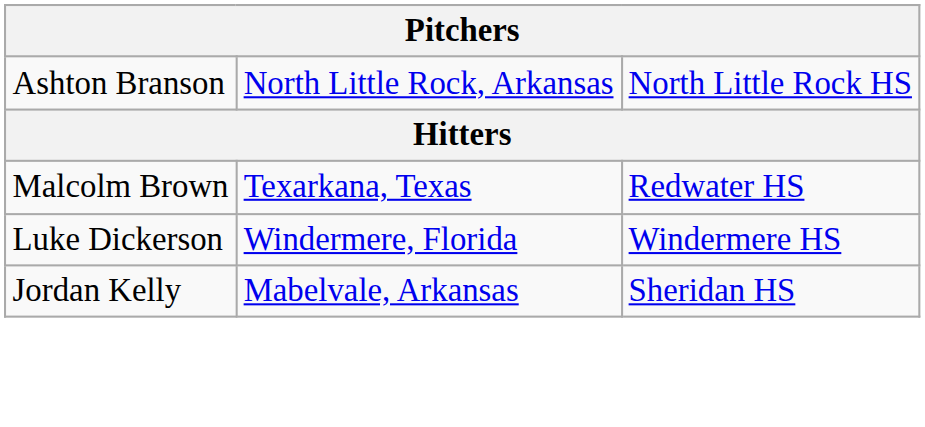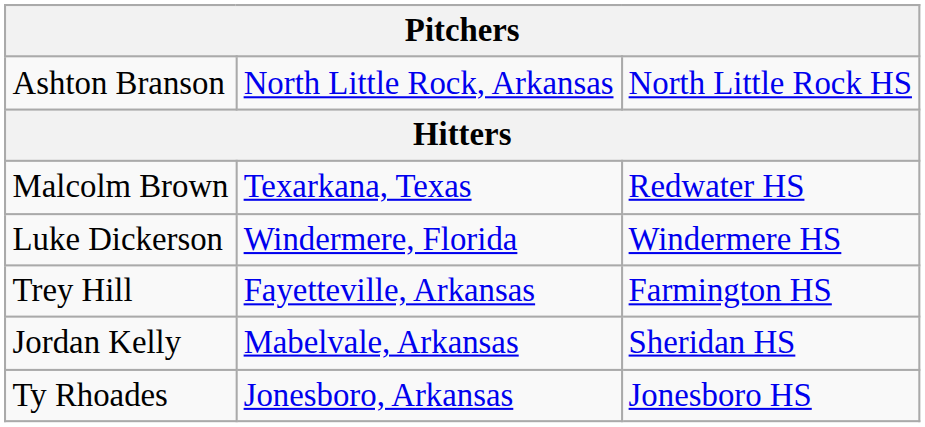+ row: Trey Hill | Fayetteville, Arkansas | Farmington HS
+ row: Ty Rhoades | Jonesboro, Arkansas | Jonesboro HS
